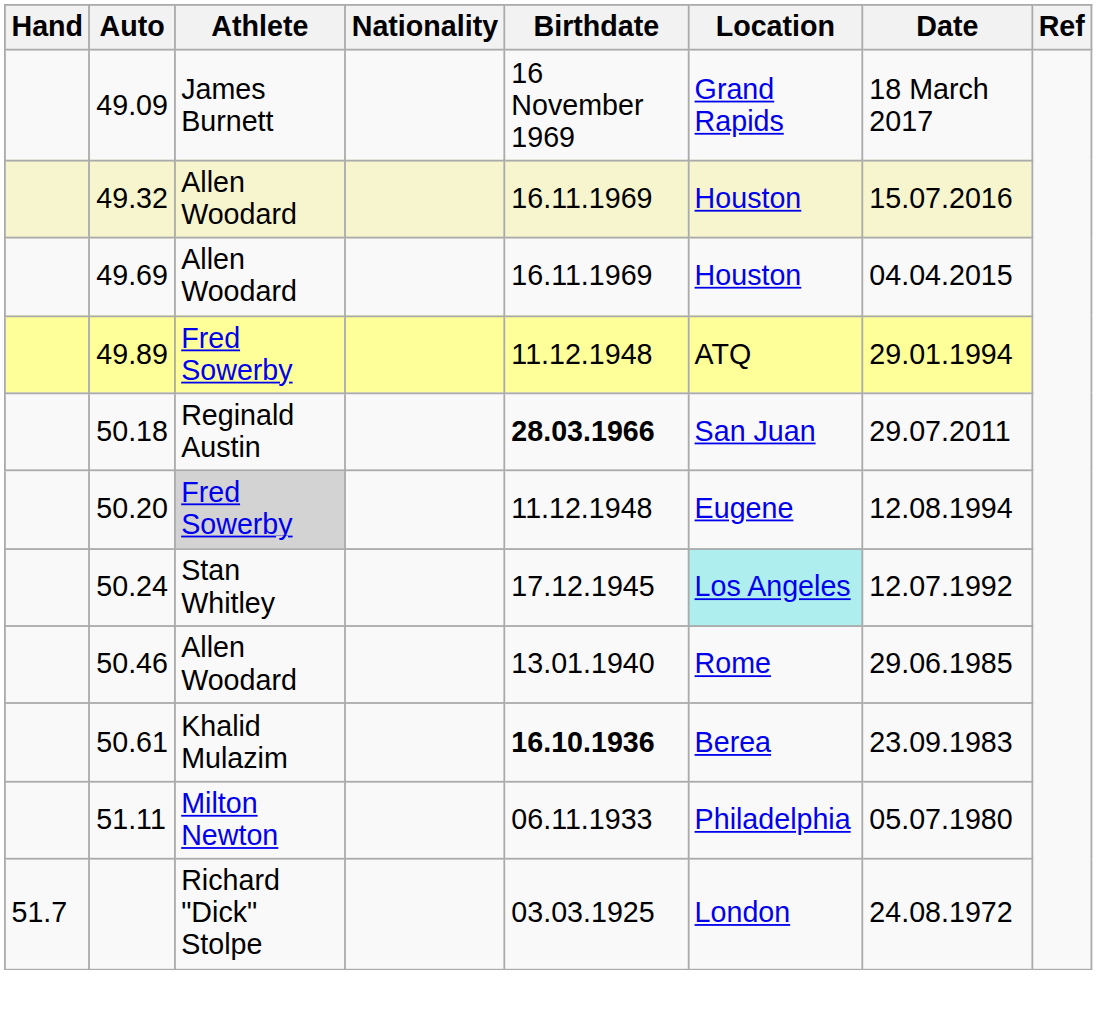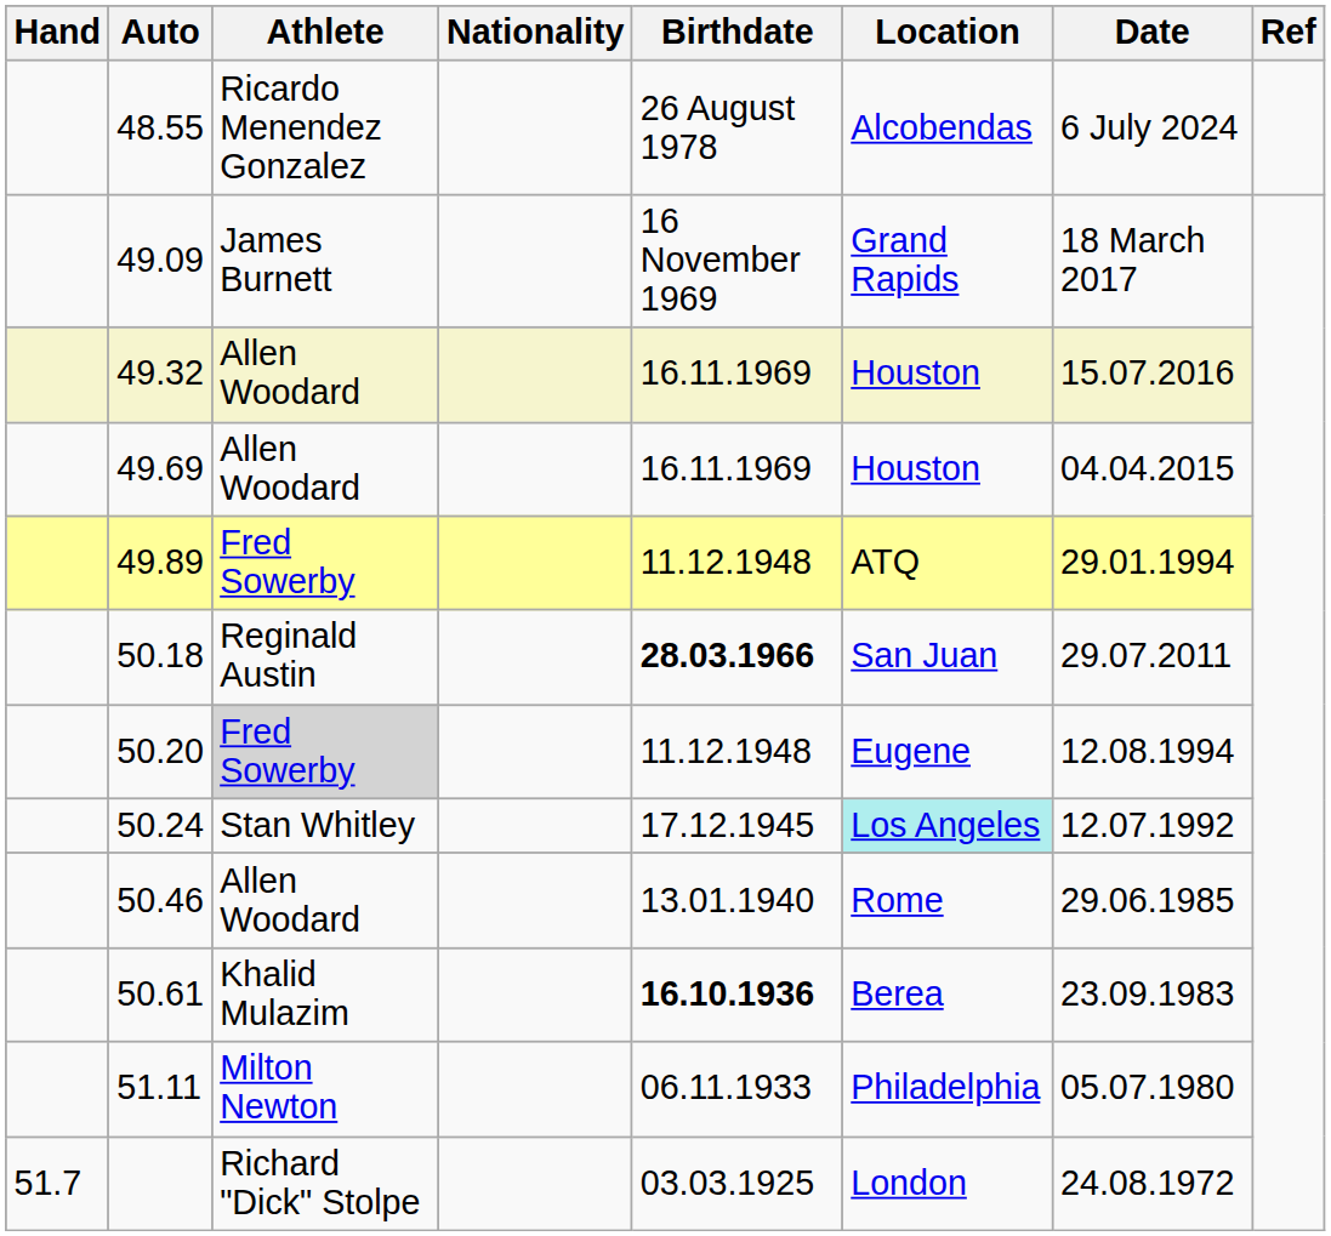+ row: 48.55 | Ricardo Menendez Gonzalez | 26 August 1978 | Alcobendas | 6 July 2024
